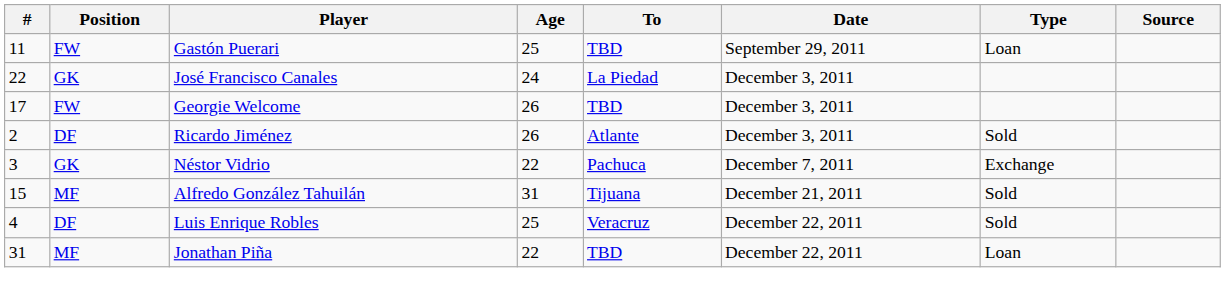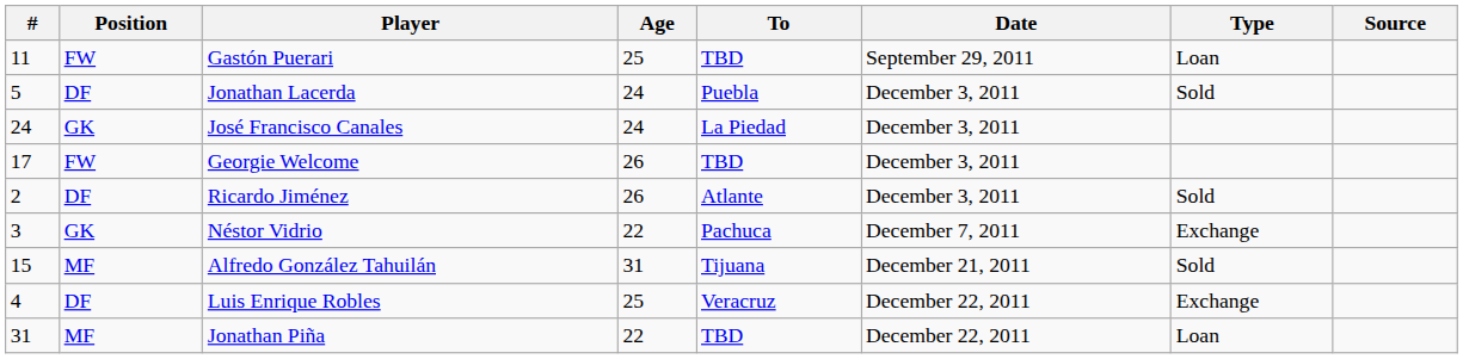+ row: 5 | DF | Jonathan Lacerda | 24 | Puebla | December 3, 2011 | Sold
José Francisco Canales | #: 22 -> 24
Luis Enrique Robles | Type: Sold -> Exchange
